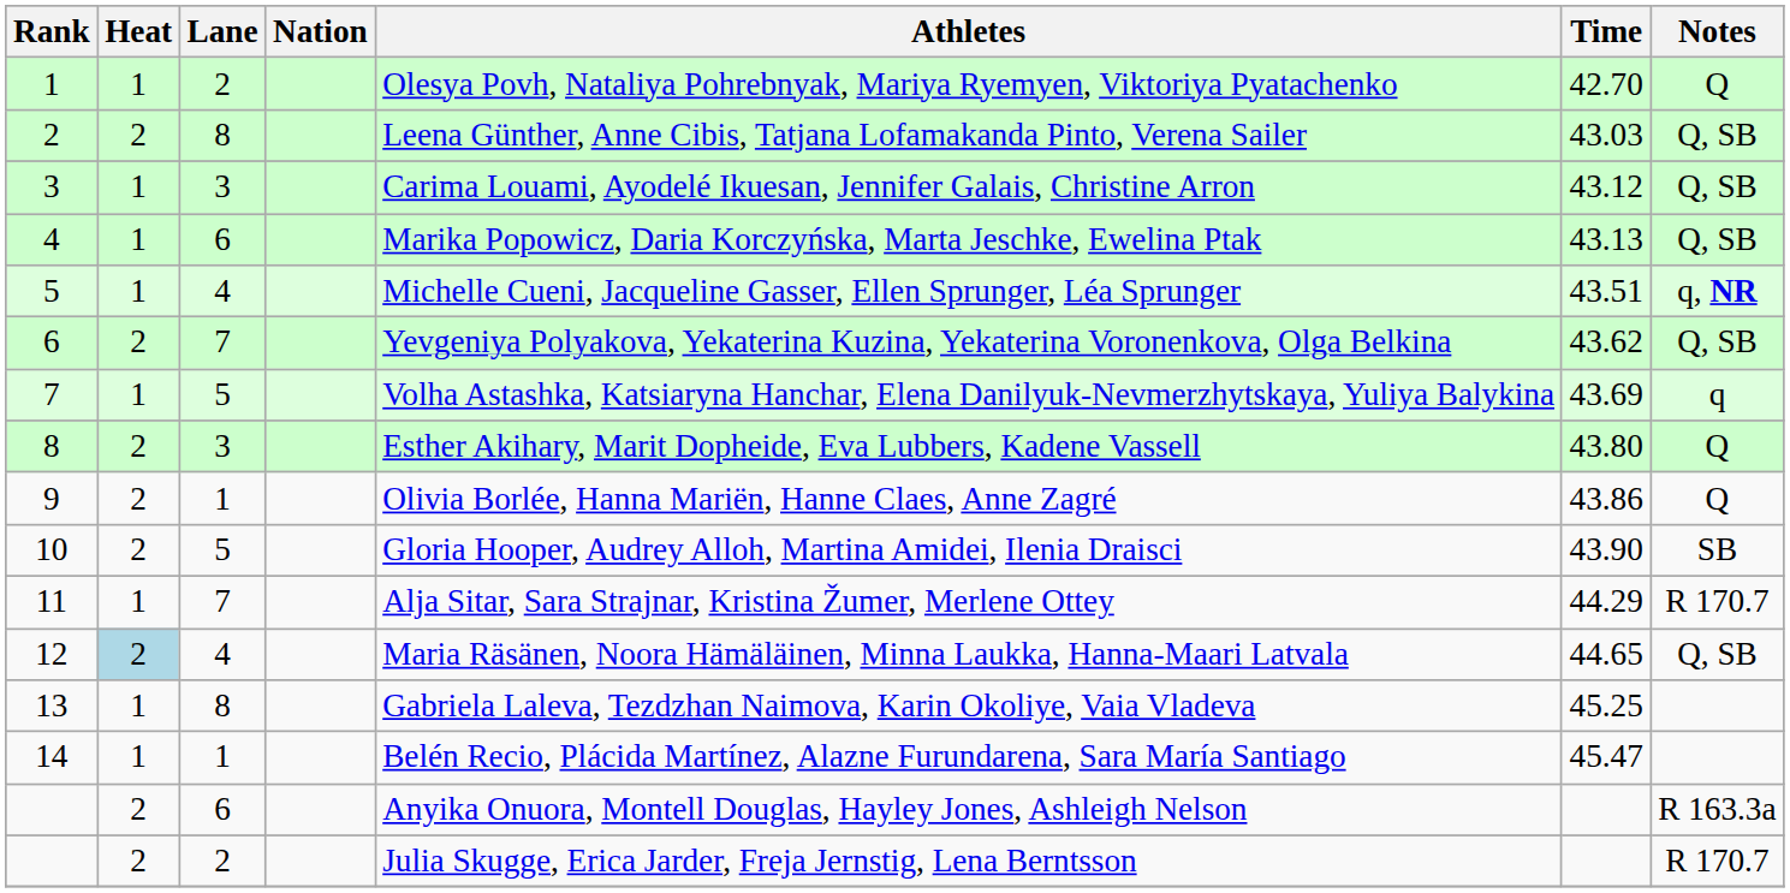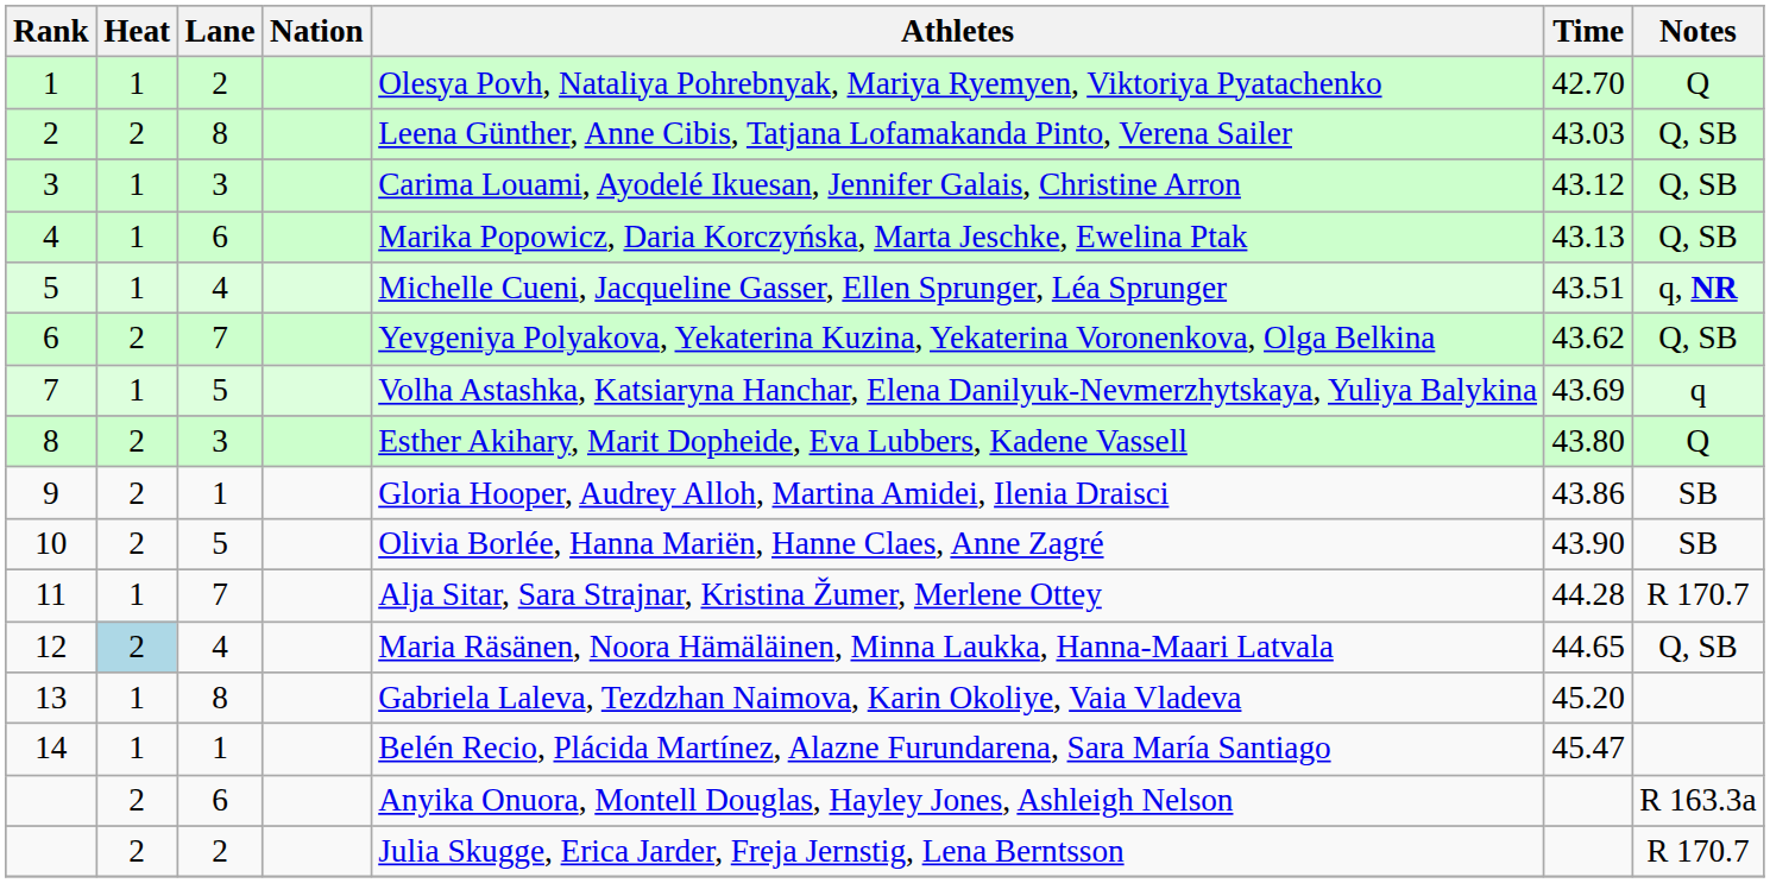9 | Athletes: Olivia Borlée, Hanna Mariën, Hanne Claes, Anne Zagré -> Gloria Hooper, Audrey Alloh, Martina Amidei, Ilenia Draisci
9 | Notes: Q -> SB
10 | Athletes: Gloria Hooper, Audrey Alloh, Martina Amidei, Ilenia Draisci -> Olivia Borlée, Hanna Mariën, Hanne Claes, Anne Zagré
11 | Time: 44.29 -> 44.28
13 | Time: 45.25 -> 45.20
